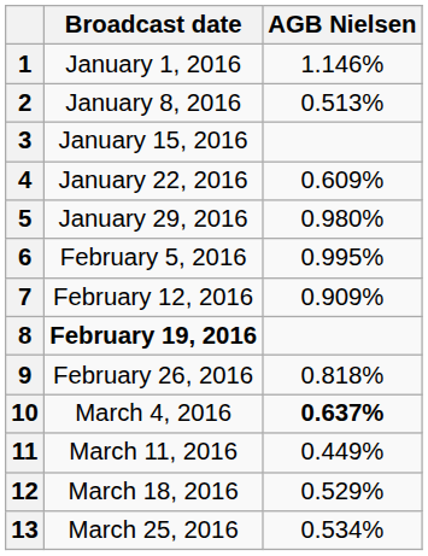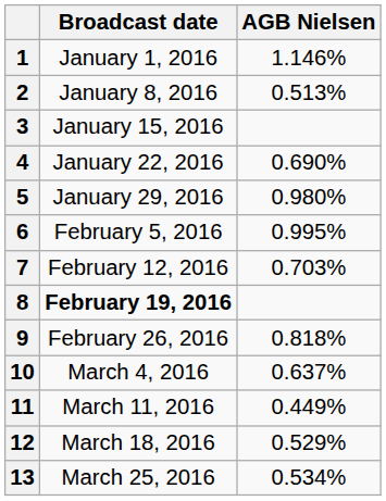4 | AGB Nielsen: 0.609% -> 0.690%
7 | AGB Nielsen: 0.909% -> 0.703%
10 | AGB Nielsen: bold -> normal
